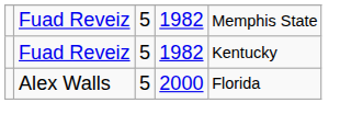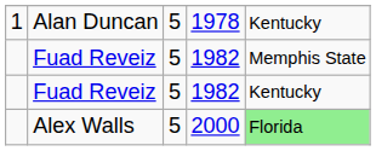+ row: 1 | Alan Duncan | 5 | 1978 | Kentucky
Alex Walls | column 5: no background -> lightgreen background
